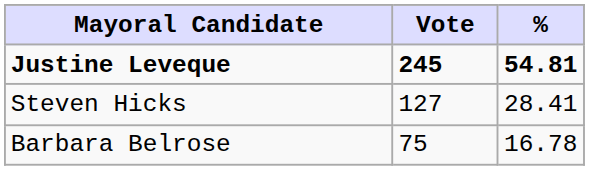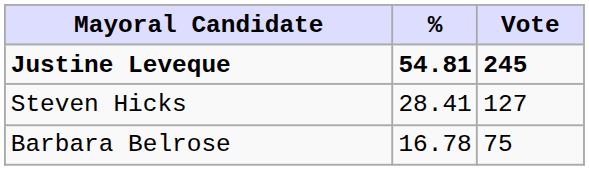columns swapped: Vote <-> %
